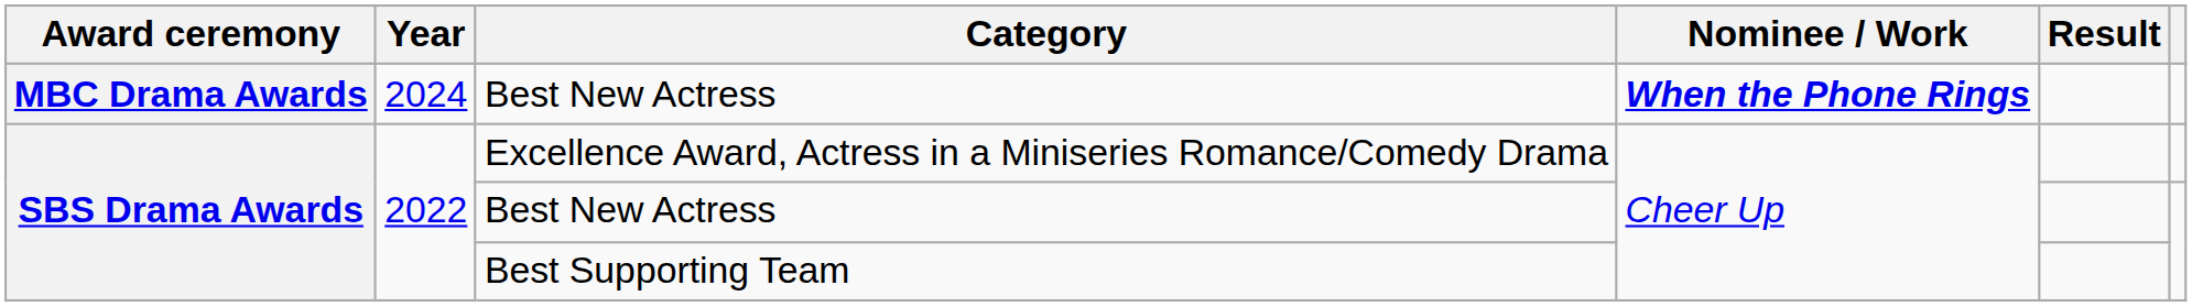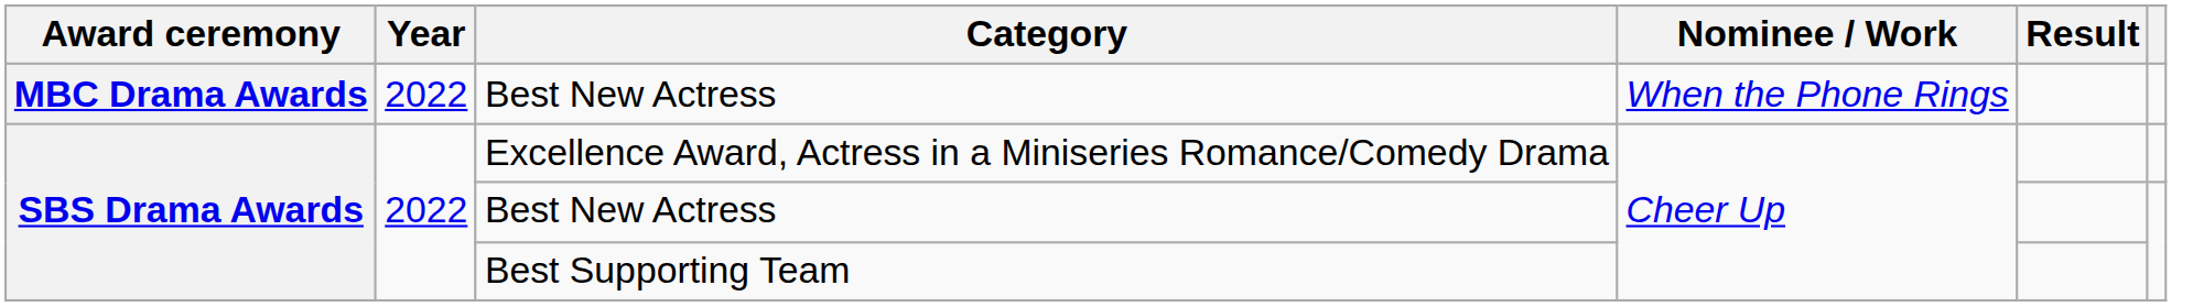MBC Drama Awards / Best New Actress | Year: 2024 -> 2022
MBC Drama Awards / Best New Actress | Nominee / Work: bold -> normal
